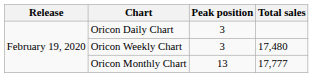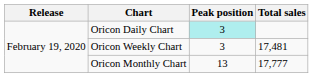Oricon Daily Chart | Peak position: no background -> paleturquoise background
Oricon Weekly Chart | Total sales: 17,480 -> 17,481
